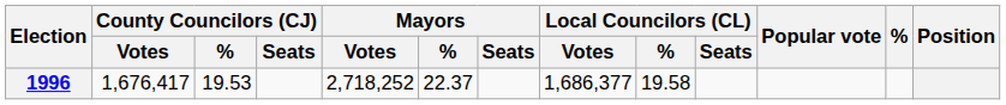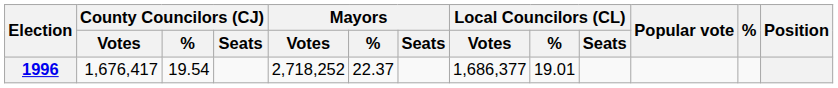1996 | County Councilors (CJ) / %: 19.53 -> 19.54
1996 | Local Councilors (CL) / %: 19.58 -> 19.01
